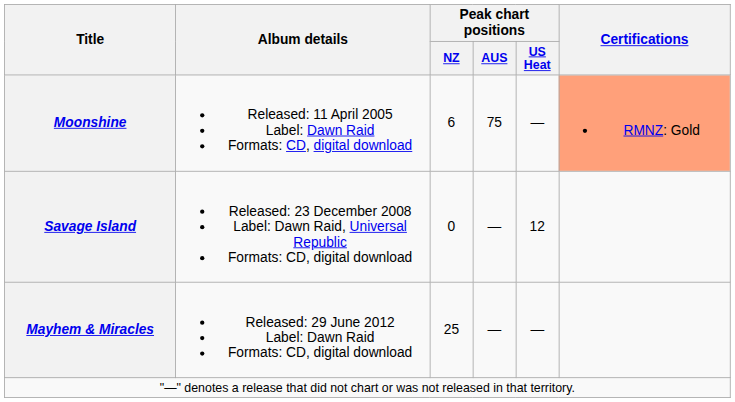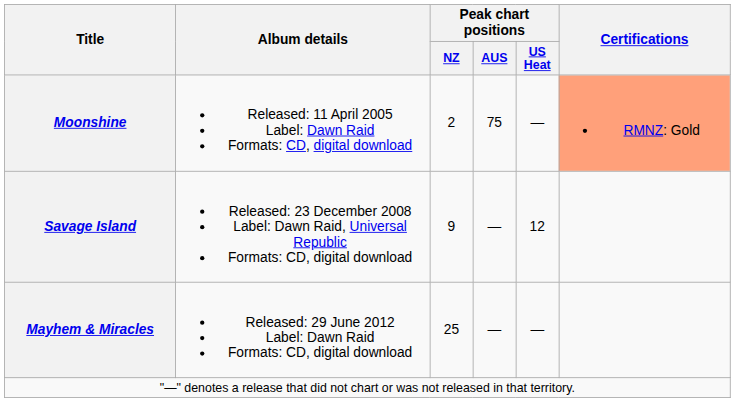Moonshine | Peak chart positions / NZ: 6 -> 2
Savage Island | Peak chart positions / NZ: 0 -> 9
